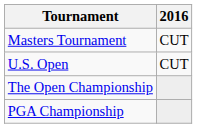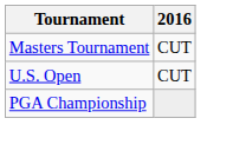- row: The Open Championship
